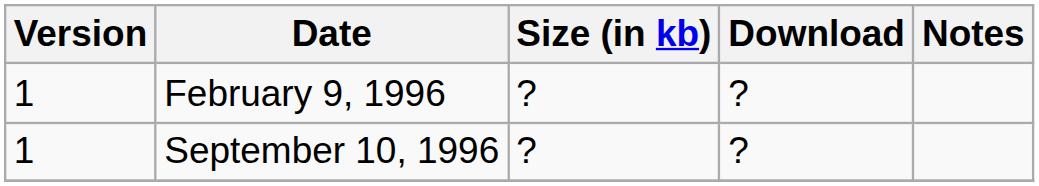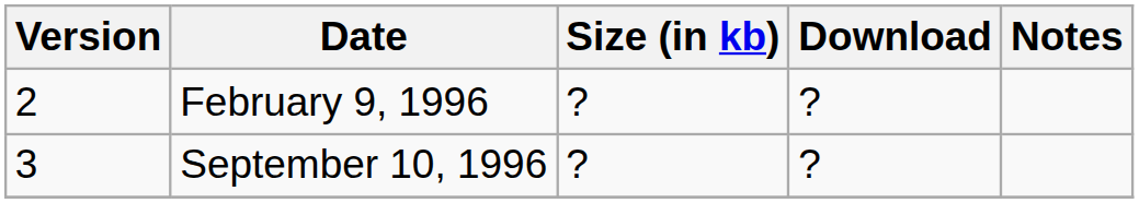February 9, 1996 | Version: 1 -> 2
September 10, 1996 | Version: 1 -> 3
